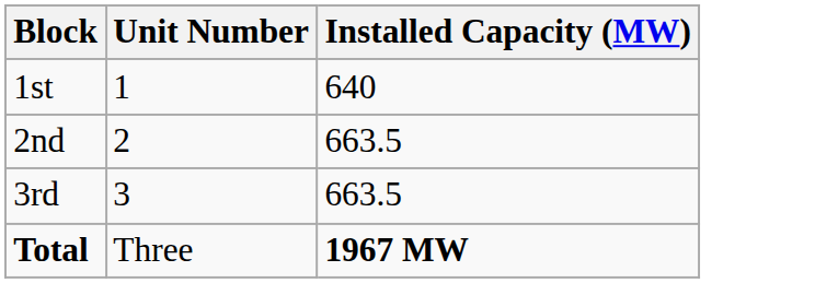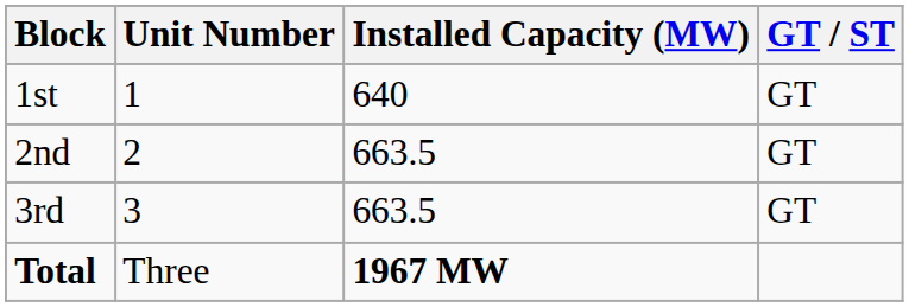+ column: GT / ST | GT | GT | GT
